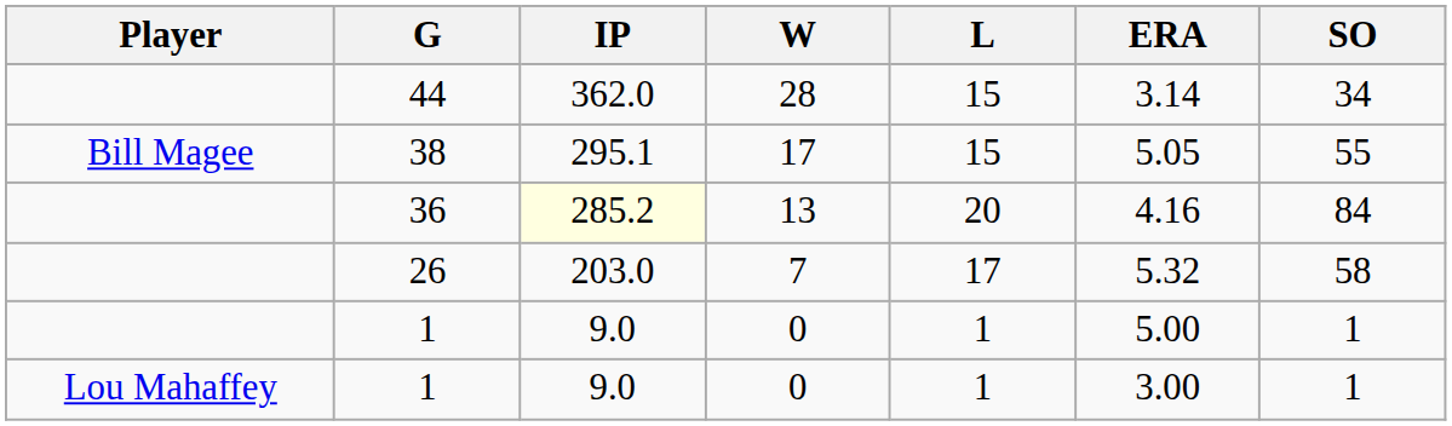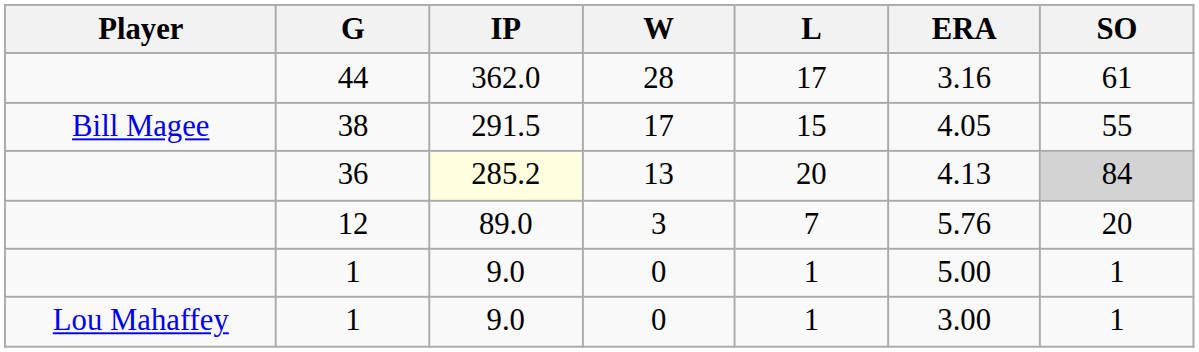44 | L: 15 -> 17
44 | ERA: 3.14 -> 3.16
44 | SO: 34 -> 61
38 | IP: 295.1 -> 291.5
38 | ERA: 5.05 -> 4.05
36 | ERA: 4.16 -> 4.13
36 | SO: no background -> lightgrey background
- row: 26 | 203.0 | 7 | 17 | 5.32 | 58
+ row: 12 | 89.0 | 3 | 7 | 5.76 | 20
